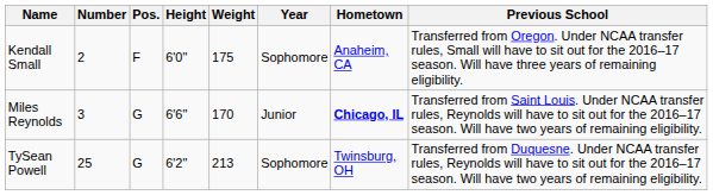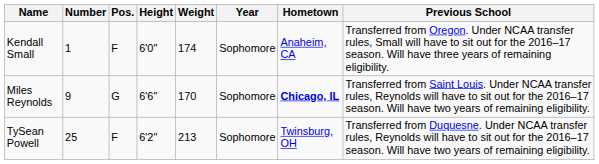Kendall Small | Number: 2 -> 1
Kendall Small | Weight: 175 -> 174
Miles Reynolds | Number: 3 -> 9
Miles Reynolds | Year: Junior -> Sophomore
TySean Powell | Pos.: G -> F
